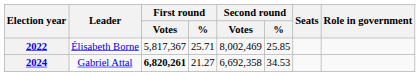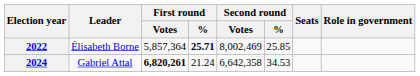2022 | First round / Votes: 5,817,367 -> 5,857,364
2022 | First round / %: normal -> bold
2024 | First round / %: 21.27 -> 21.24
2024 | Second round / Votes: 6,692,358 -> 6,642,358
